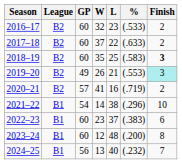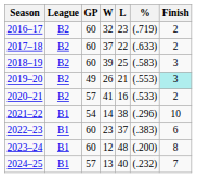2016–17 | %: (.533) -> (.719)
2018–19 | W: 35 -> 39
2018–19 | Finish: bold -> normal
2020–21 | %: (.719) -> (.533)
2024–25 | GP: 56 -> 57
